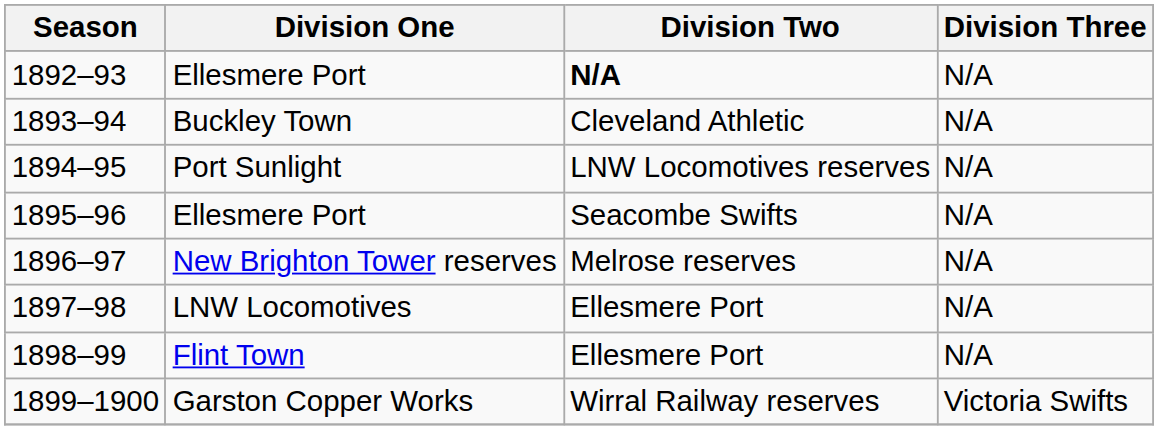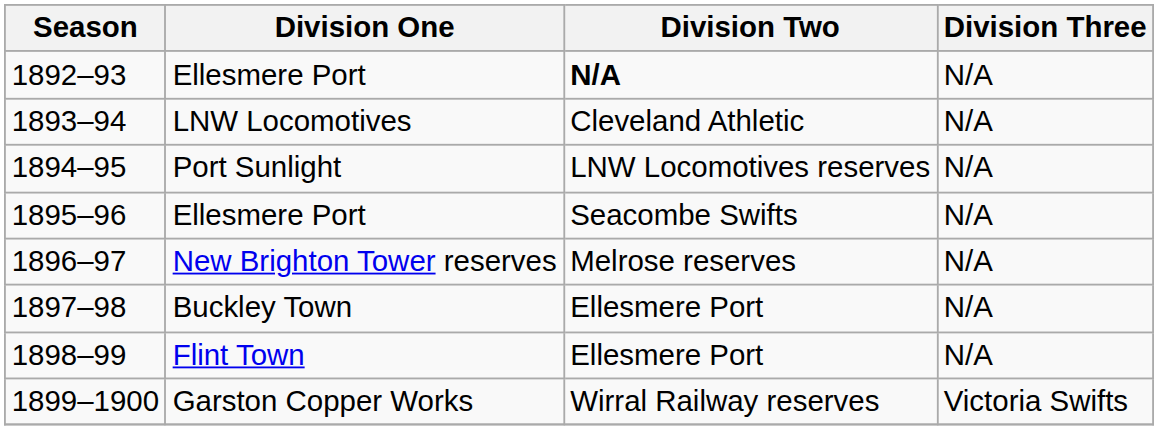1893–94 | Division One: Buckley Town -> LNW Locomotives
1897–98 | Division One: LNW Locomotives -> Buckley Town
